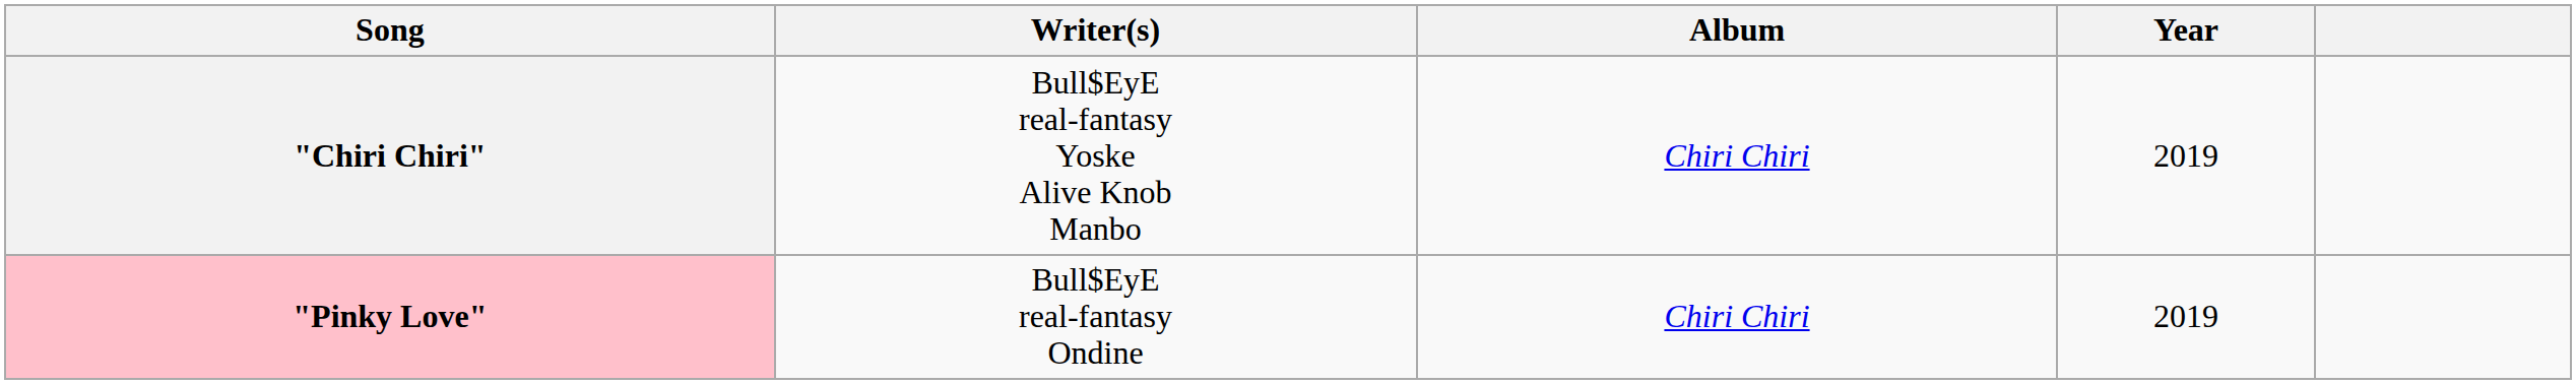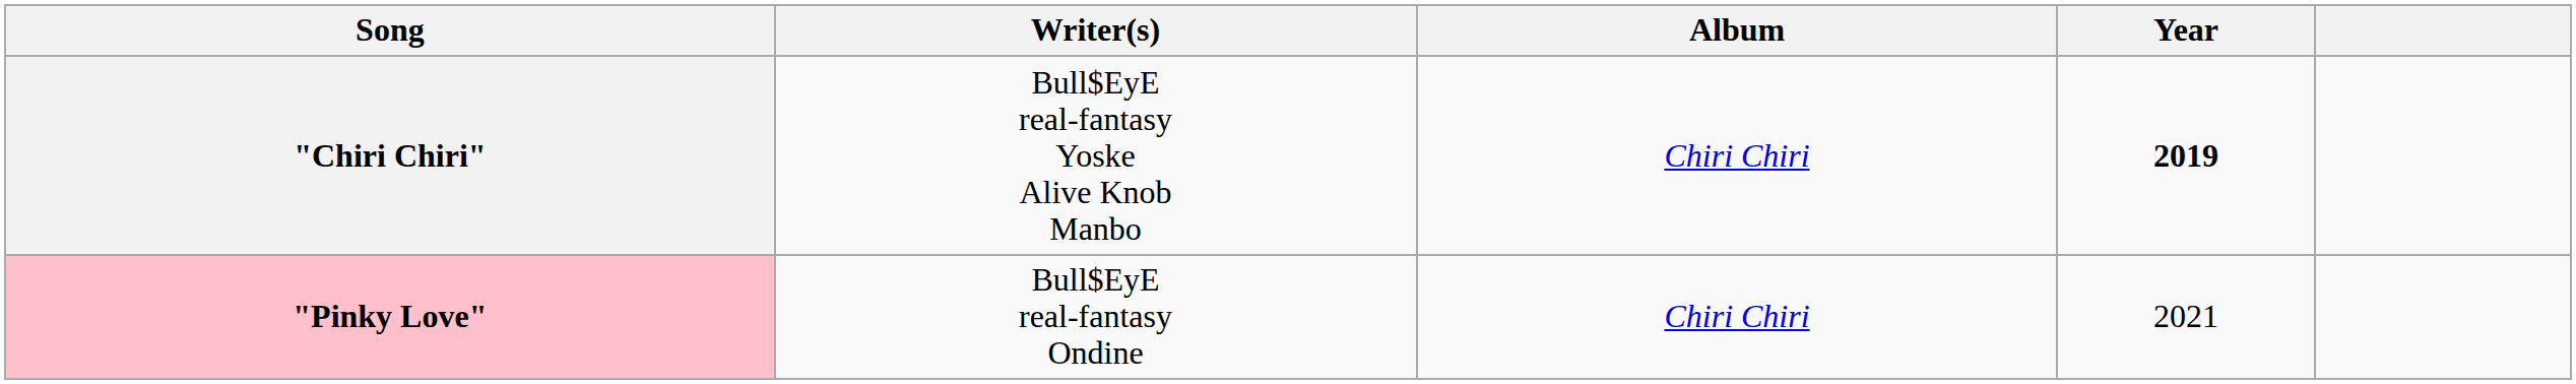"Chiri Chiri" | Year: normal -> bold
"Pinky Love" | Year: 2019 -> 2021
